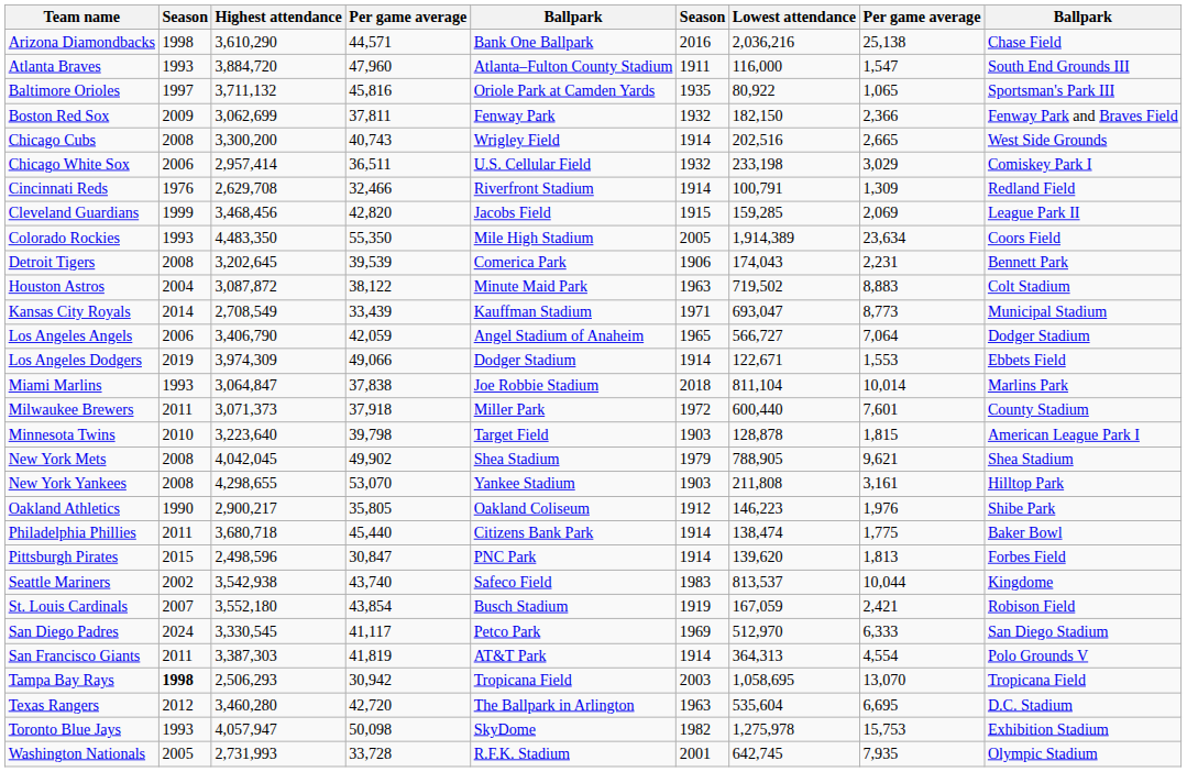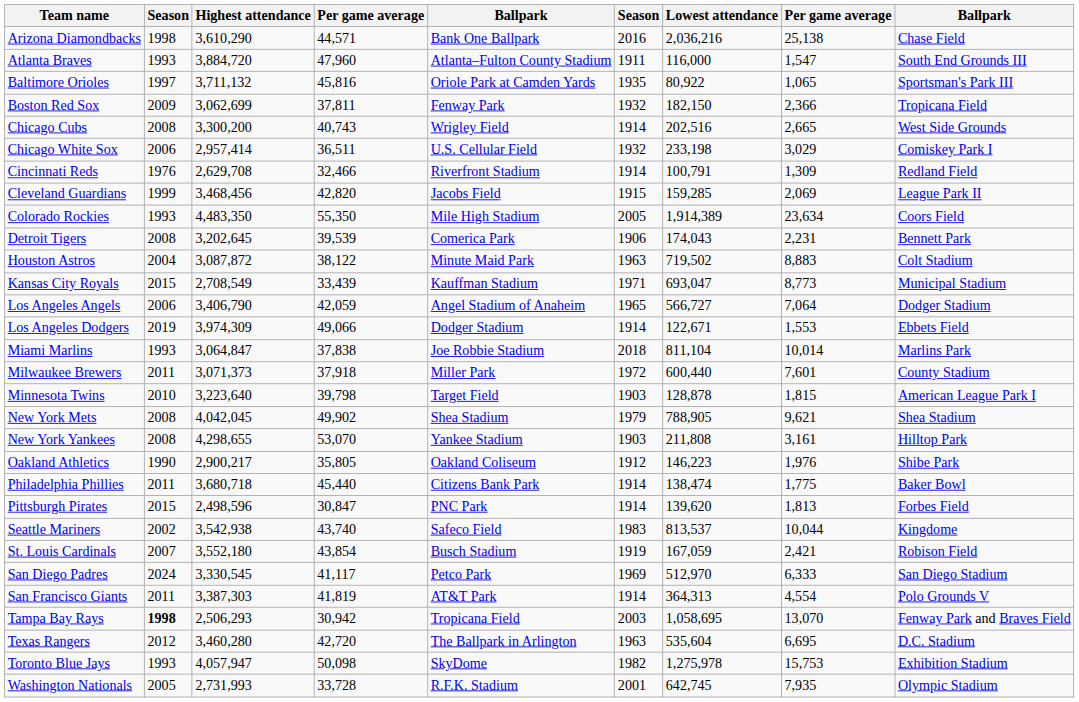Boston Red Sox | column 9: Fenway Park and Braves Field -> Tropicana Field
Kansas City Royals | column 2: 2014 -> 2015
Tampa Bay Rays | column 9: Tropicana Field -> Fenway Park and Braves Field
